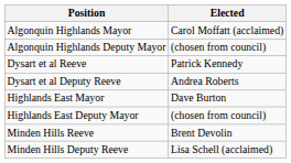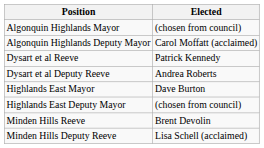Algonquin Highlands Mayor | Elected: Carol Moffatt (acclaimed) -> (chosen from council)
Algonquin Highlands Deputy Mayor | Elected: (chosen from council) -> Carol Moffatt (acclaimed)
